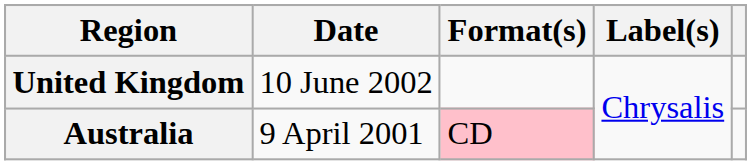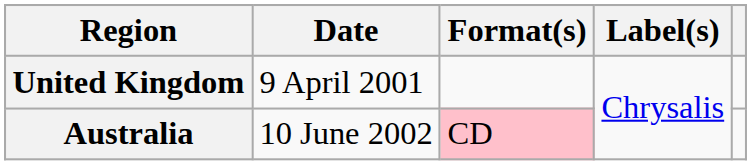United Kingdom | Date: 10 June 2002 -> 9 April 2001
Australia | Date: 9 April 2001 -> 10 June 2002
